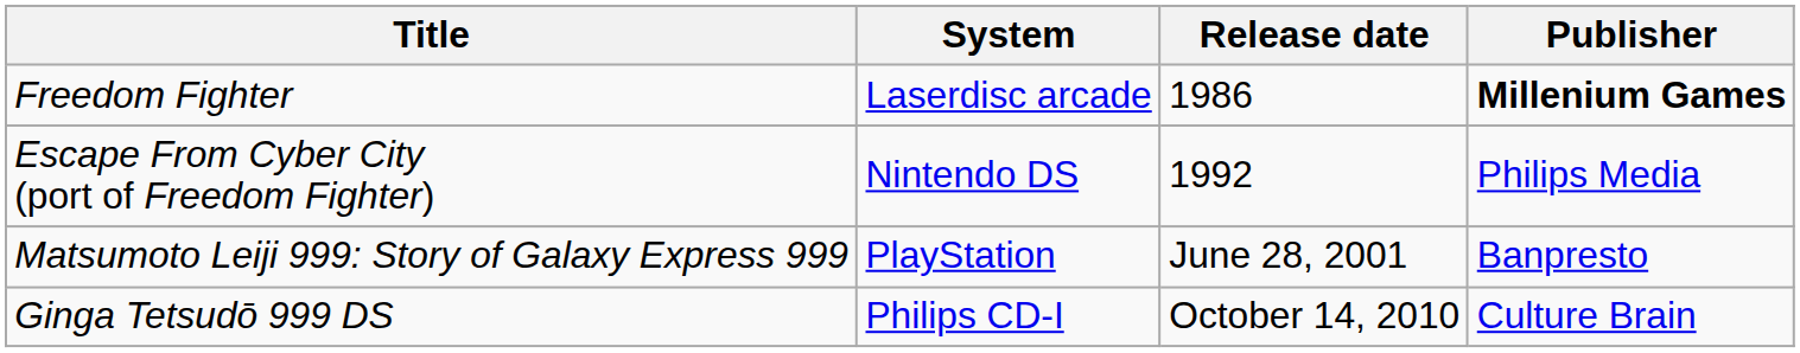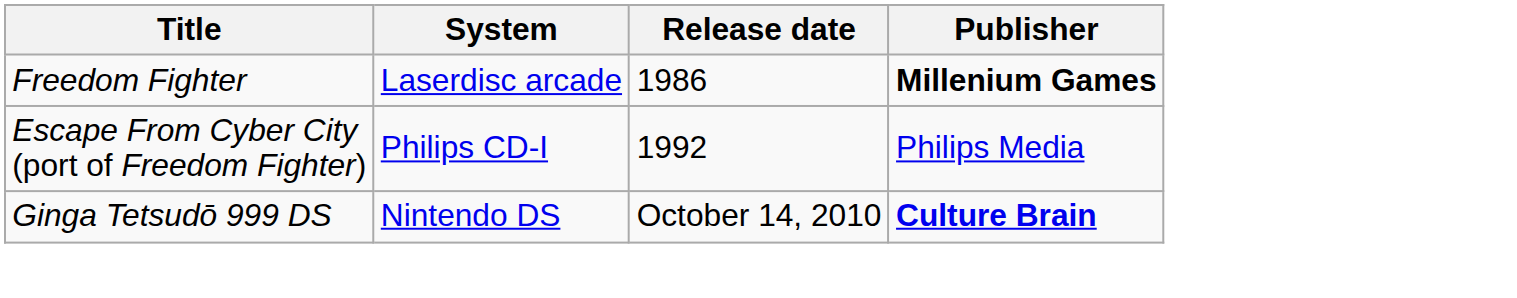Escape From Cyber City (port of Freedom Fighter) | System: Nintendo DS -> Philips CD-I
- row: Matsumoto Leiji 999: Story of Galaxy Express 999 | PlayStation | June 28, 2001 | Banpresto
Ginga Tetsudō 999 DS | System: Philips CD-I -> Nintendo DS
Ginga Tetsudō 999 DS | Publisher: normal -> bold
